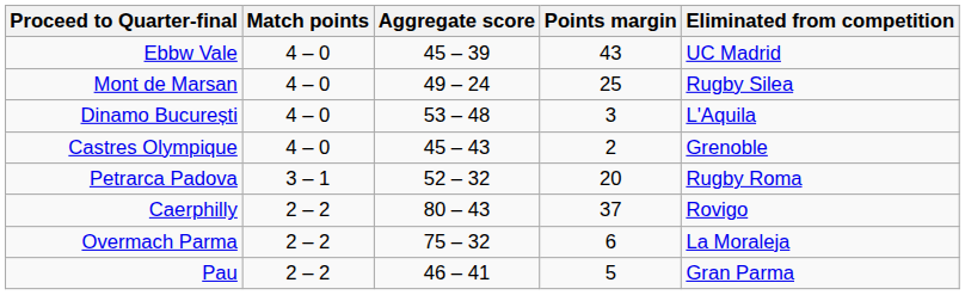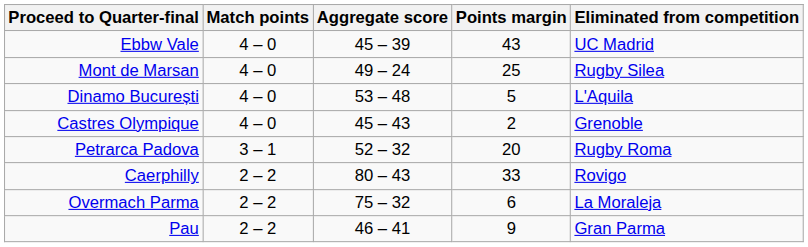Dinamo București | Points margin: 3 -> 5
Caerphilly | Points margin: 37 -> 33
Pau | Points margin: 5 -> 9
